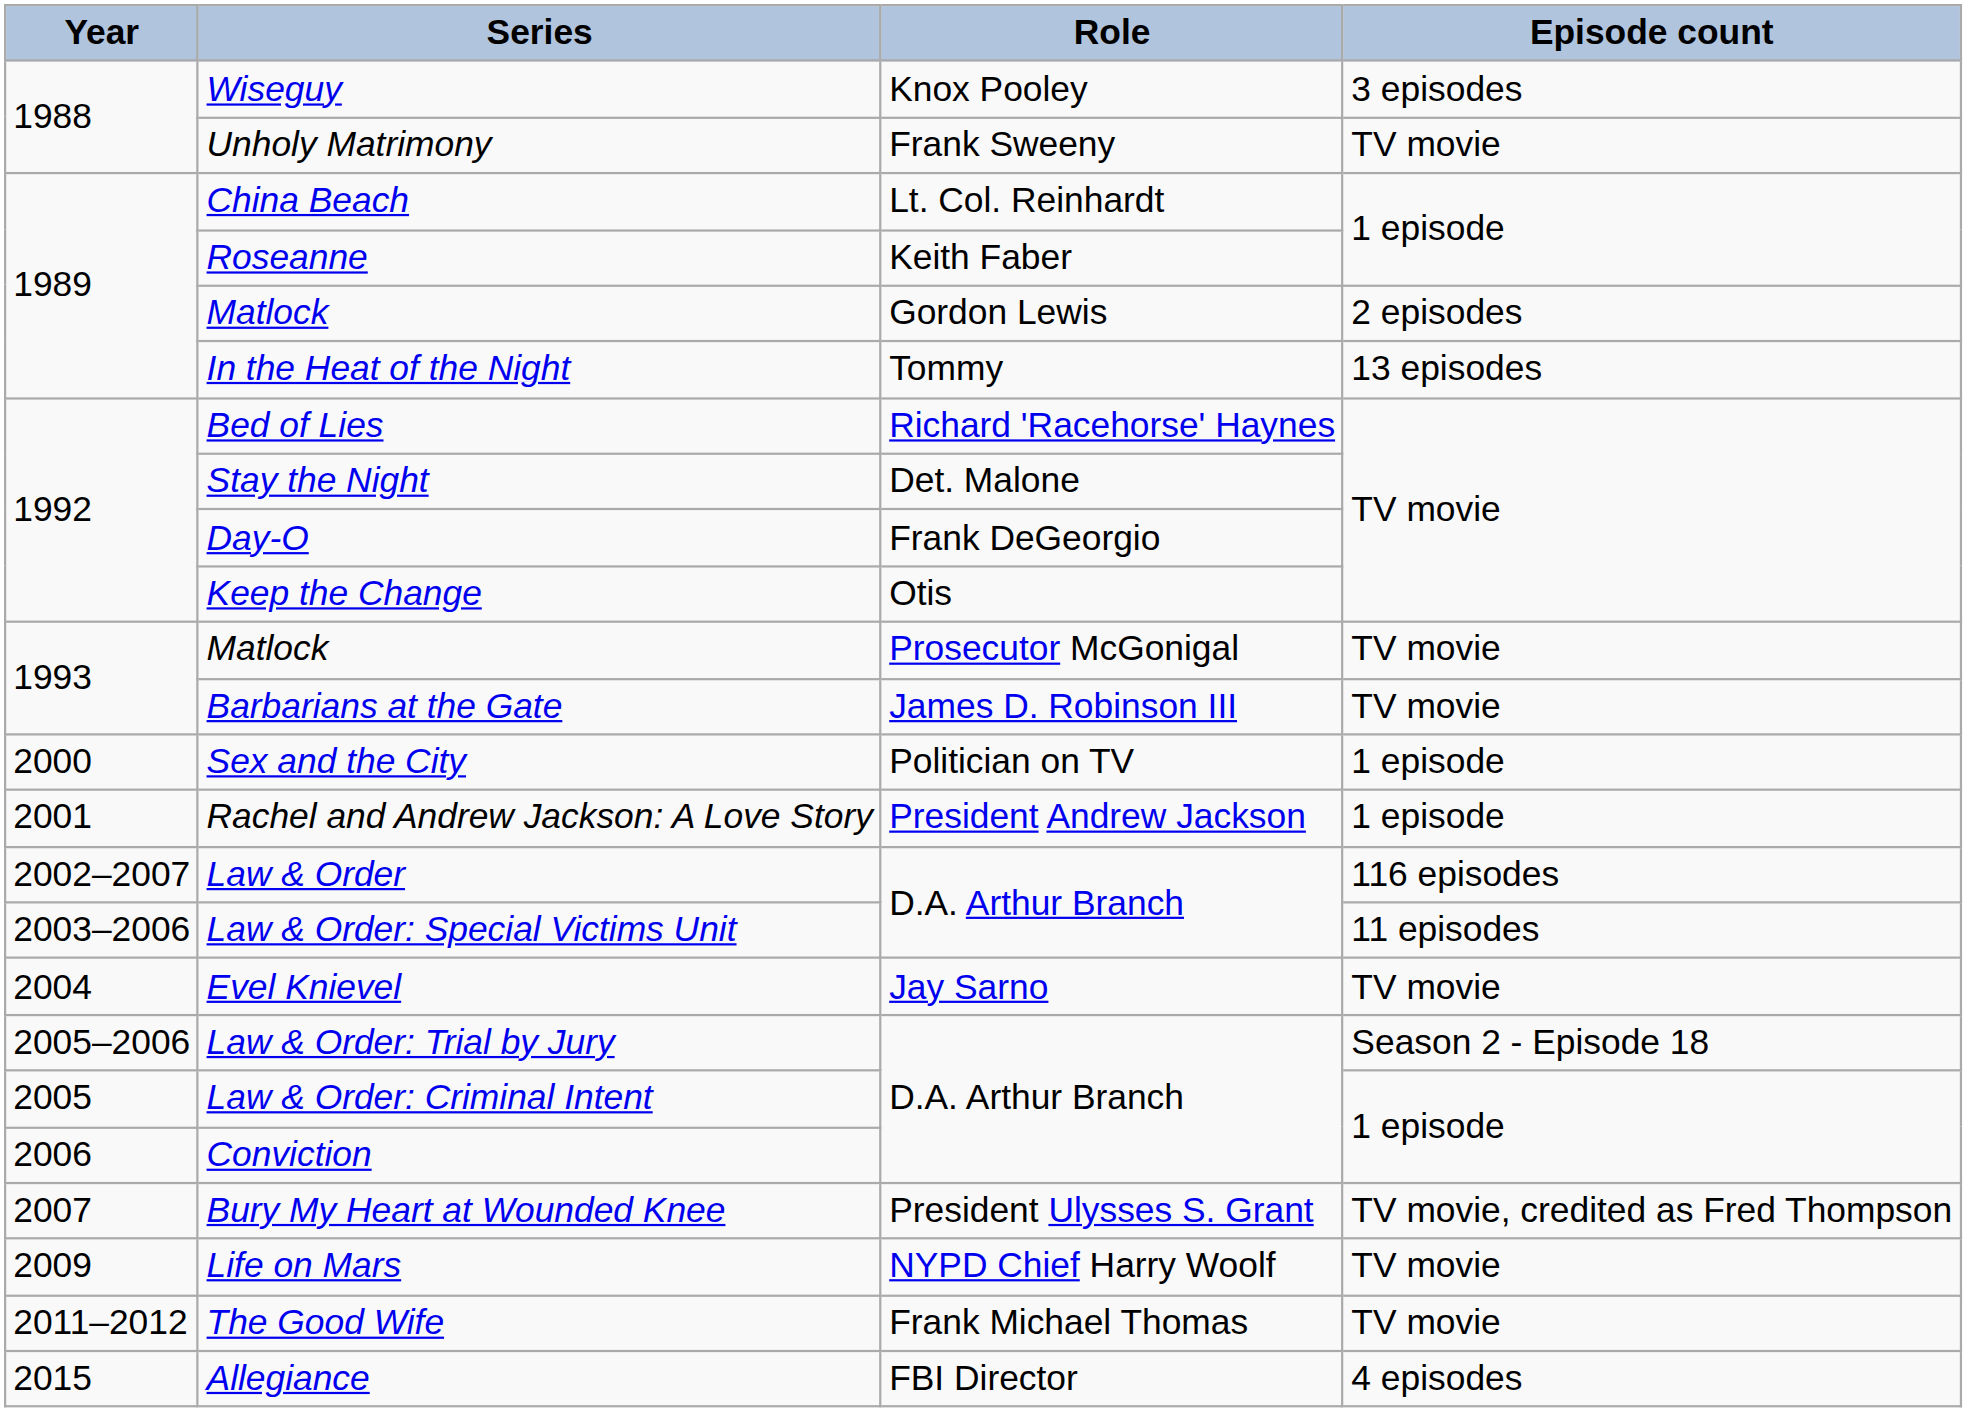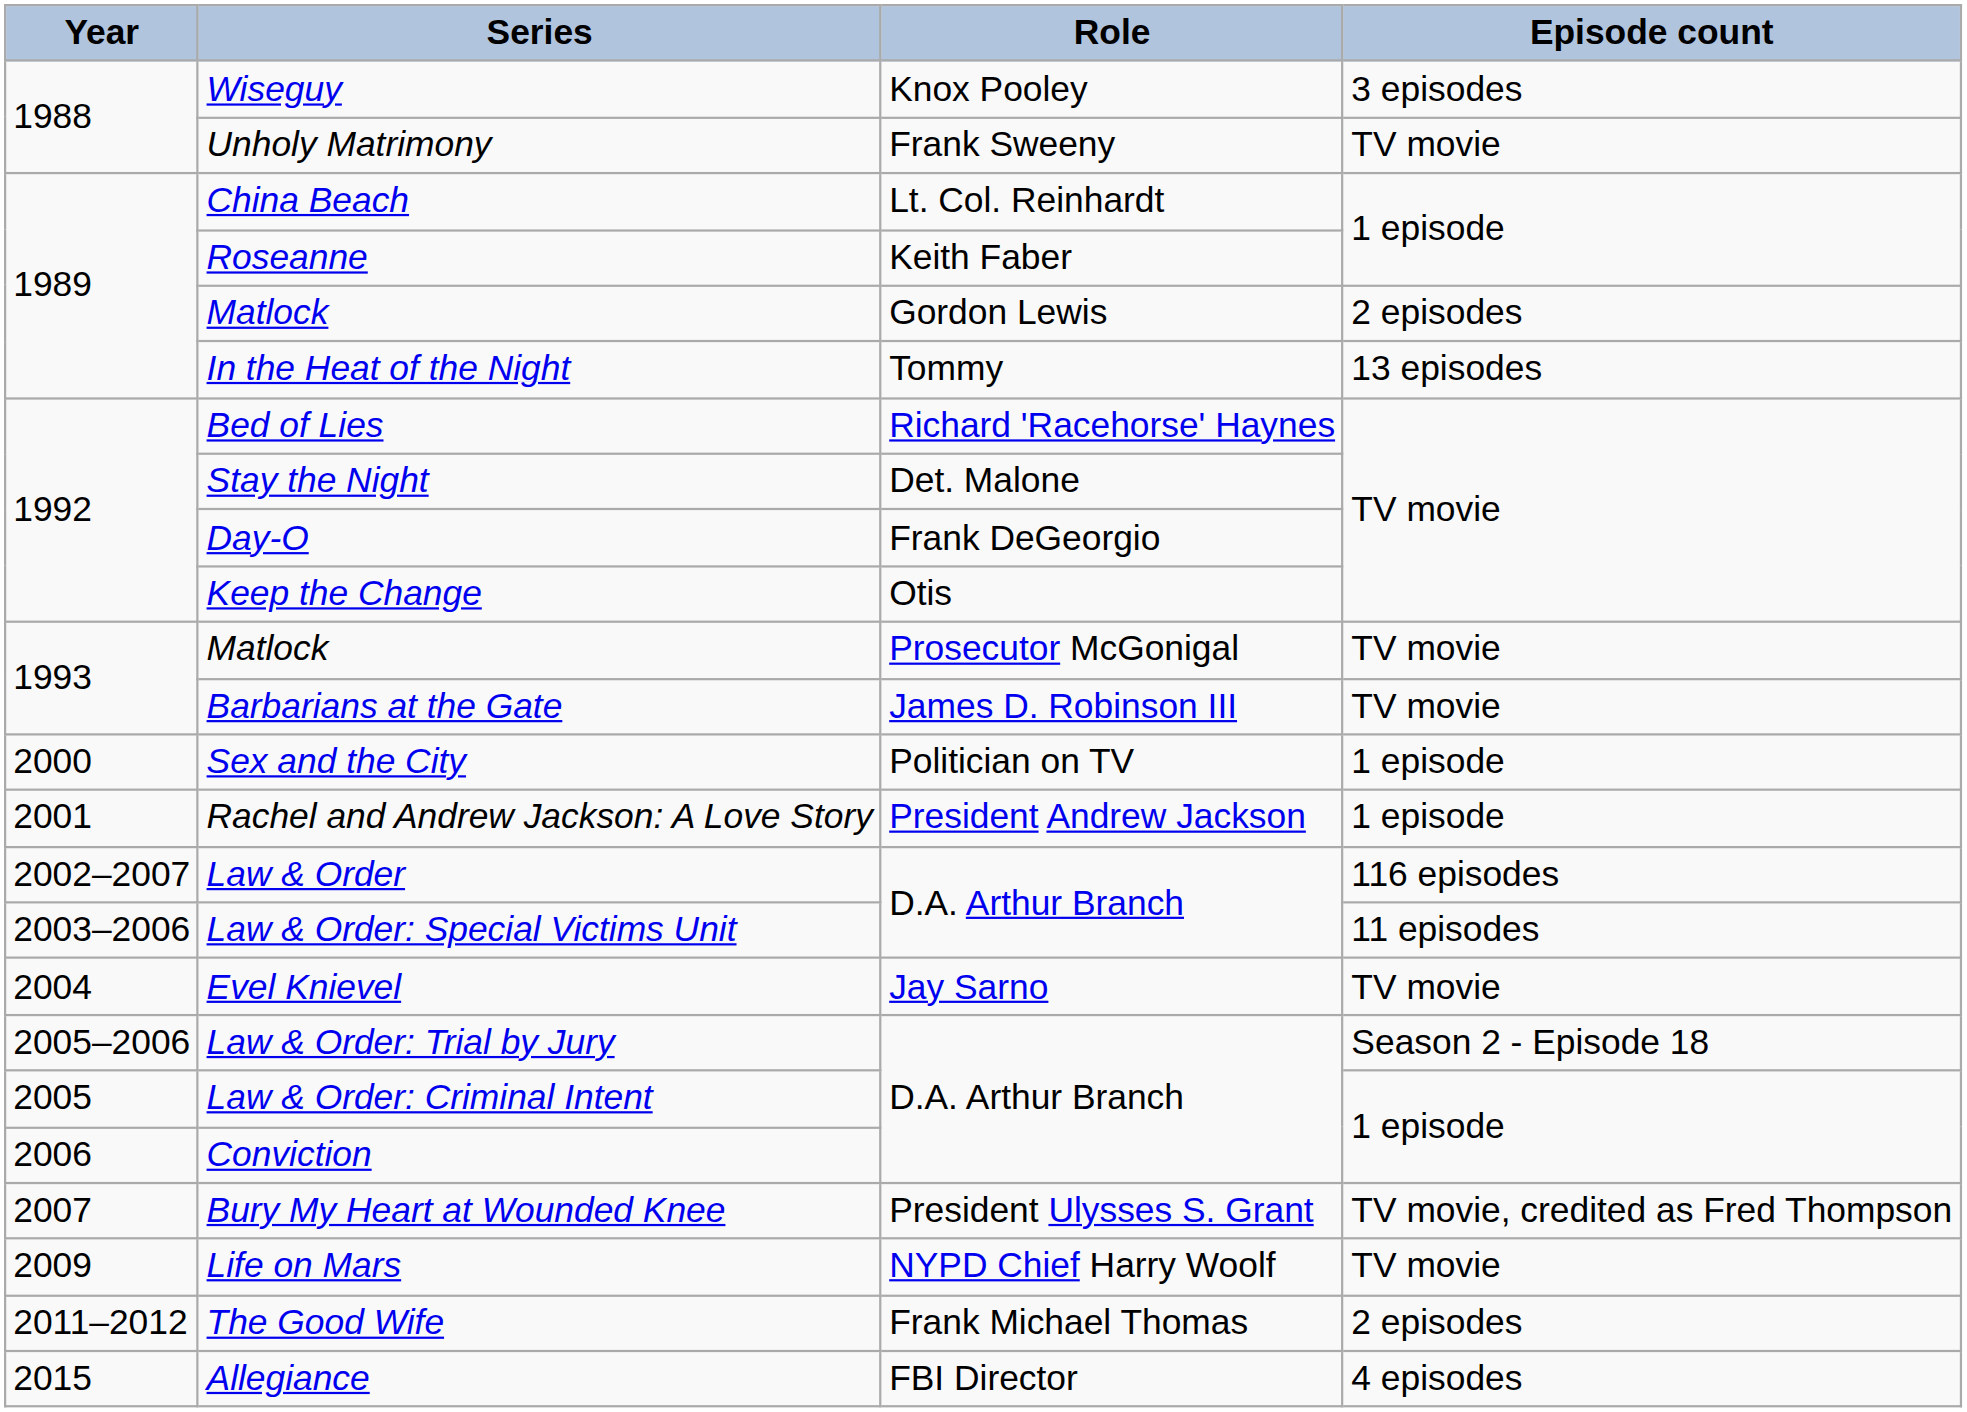The Good Wife | Episode count: TV movie -> 2 episodes
